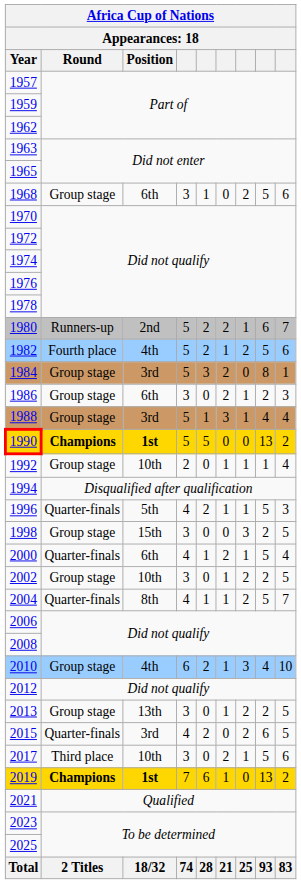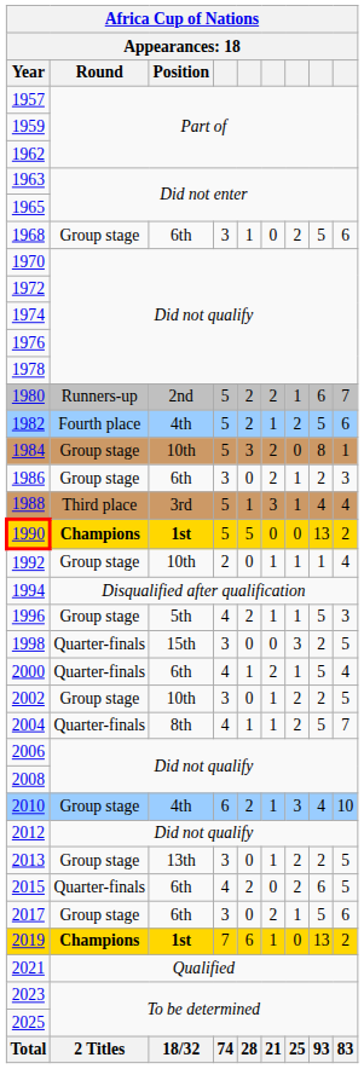1984 | Position: 3rd -> 10th
1988 | Round: Group stage -> Third place
1996 | Round: Quarter-finals -> Group stage
1998 | Round: Group stage -> Quarter-finals
2015 | Position: 3rd -> 6th
2017 | Round: Third place -> Group stage
2017 | Position: 10th -> 6th
